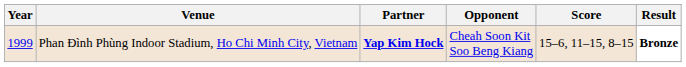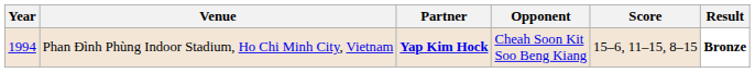Phan Đình Phùng Indoor Stadium, Ho Chi Minh City, Vietnam | Year: 1999 -> 1994
